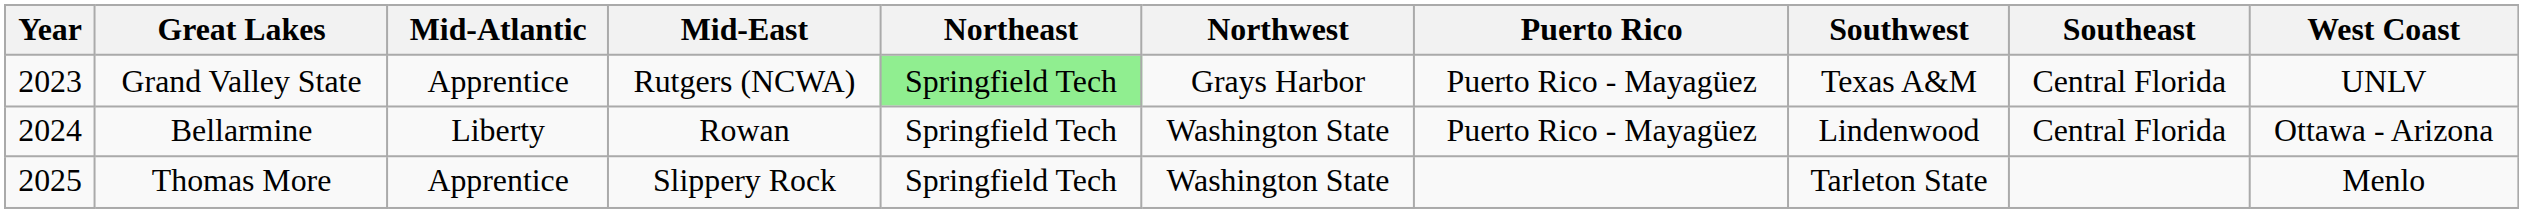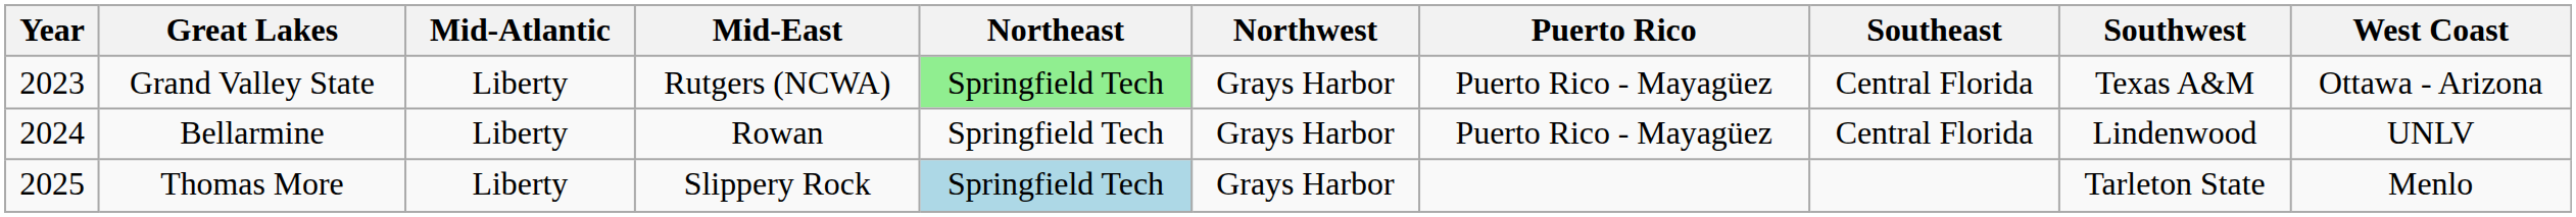columns swapped: Southeast <-> Southwest
Grand Valley State | Mid-Atlantic: Apprentice -> Liberty
Grand Valley State | West Coast: UNLV -> Ottawa - Arizona
Bellarmine | Northwest: Washington State -> Grays Harbor
Bellarmine | West Coast: Ottawa - Arizona -> UNLV
Thomas More | Mid-Atlantic: Apprentice -> Liberty
Thomas More | Northeast: no background -> lightblue background
Thomas More | Northwest: Washington State -> Grays Harbor
